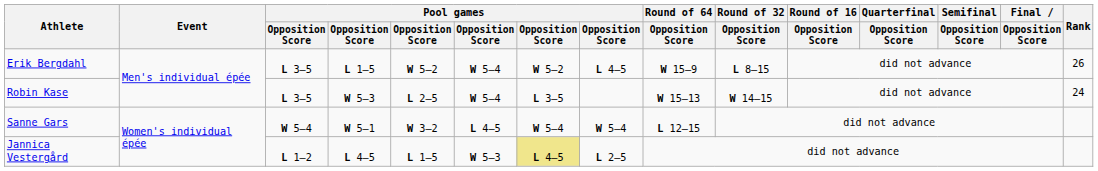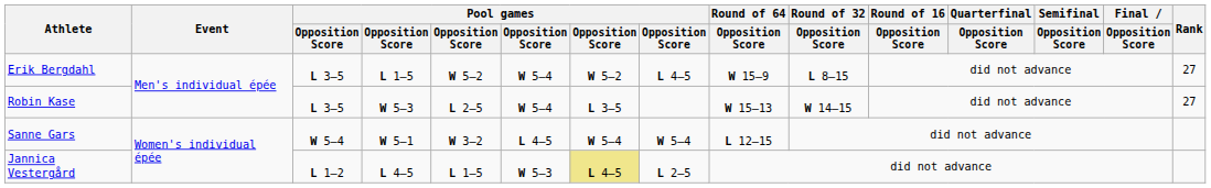Erik Bergdahl | Rank: 26 -> 27
Robin Kase | Rank: 24 -> 27
